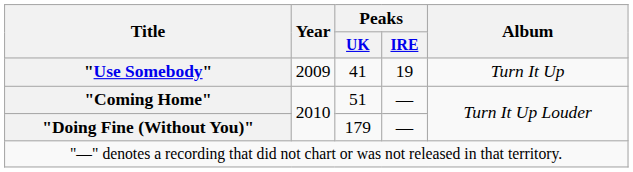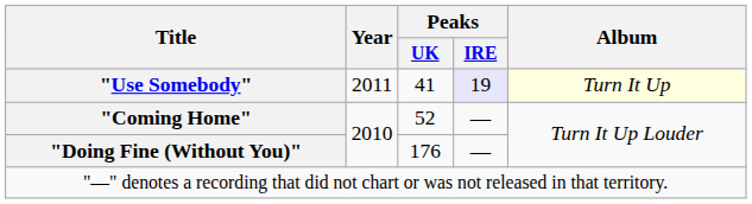"Use Somebody" | Year: 2009 -> 2011
"Use Somebody" | Peaks / IRE: no background -> lavender background
"Use Somebody" | Album: no background -> lightyellow background
"Coming Home" | Peaks / UK: 51 -> 52
"Doing Fine (Without You)" | Peaks / UK: 179 -> 176
